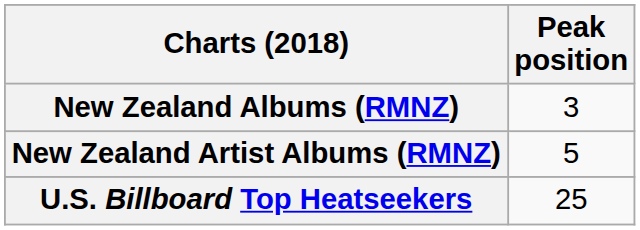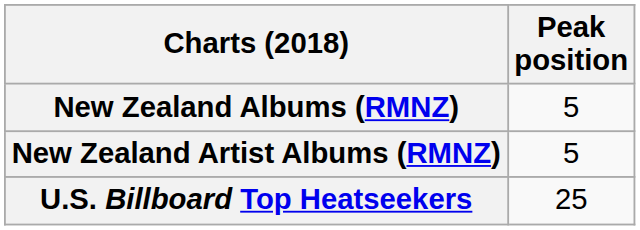New Zealand Albums (RMNZ) | Peak position: 3 -> 5
